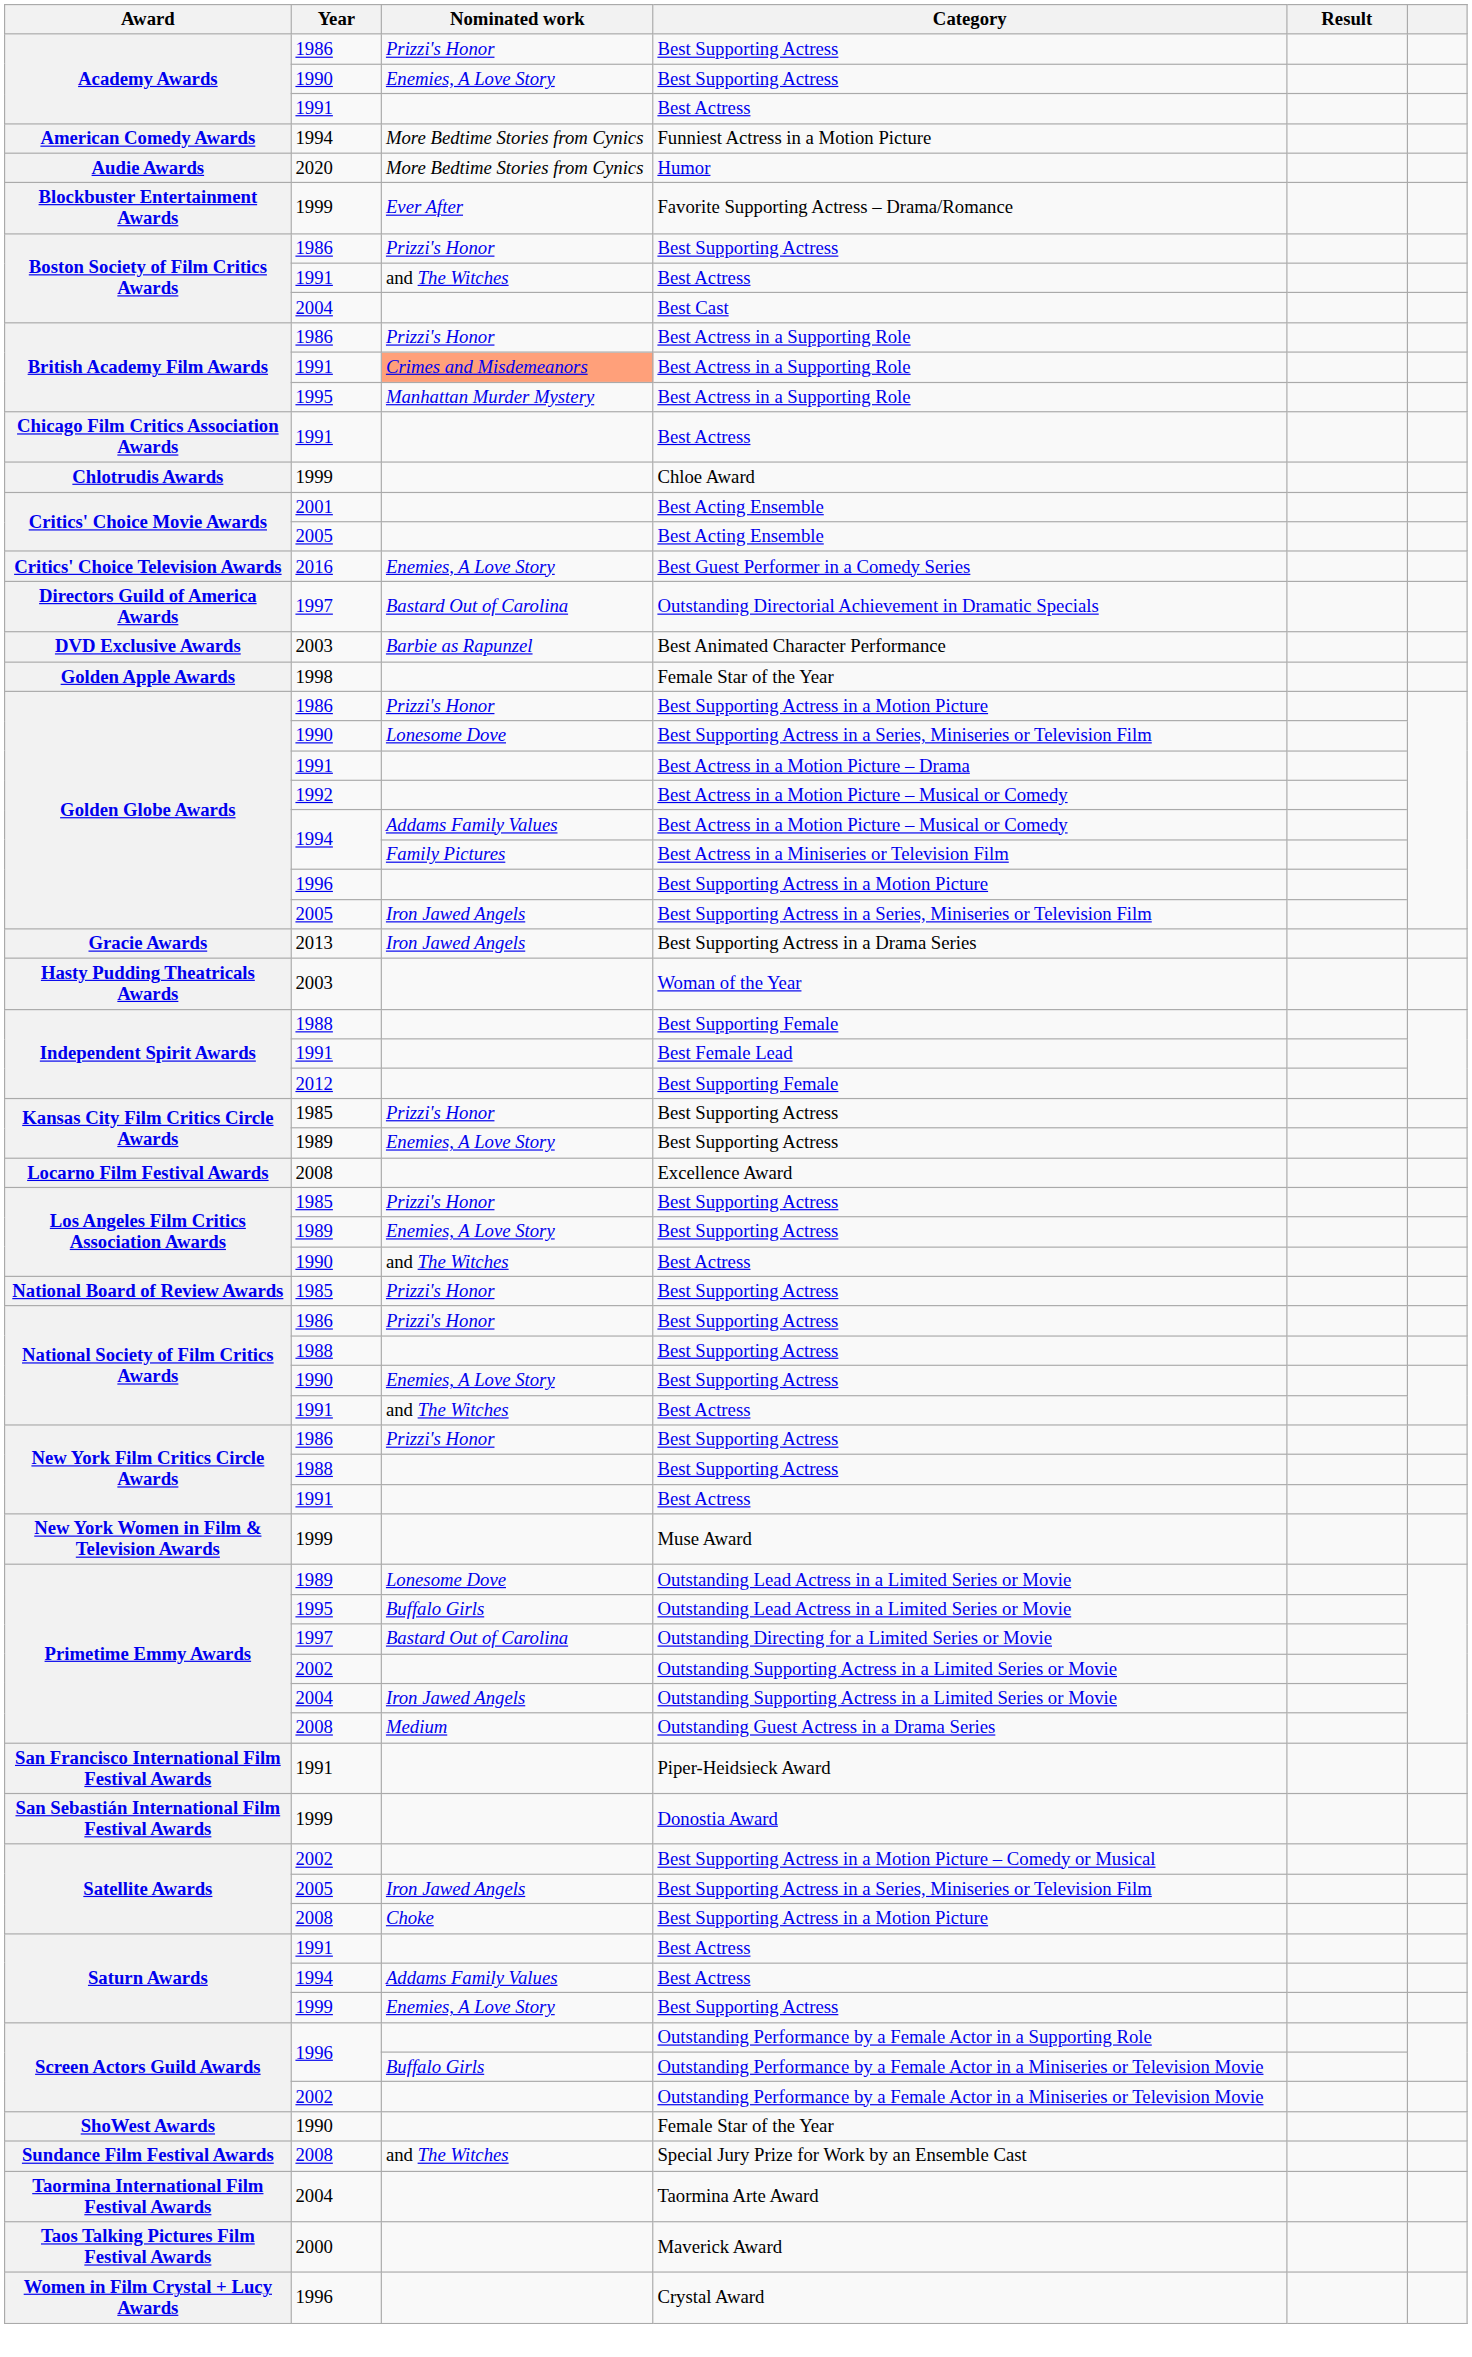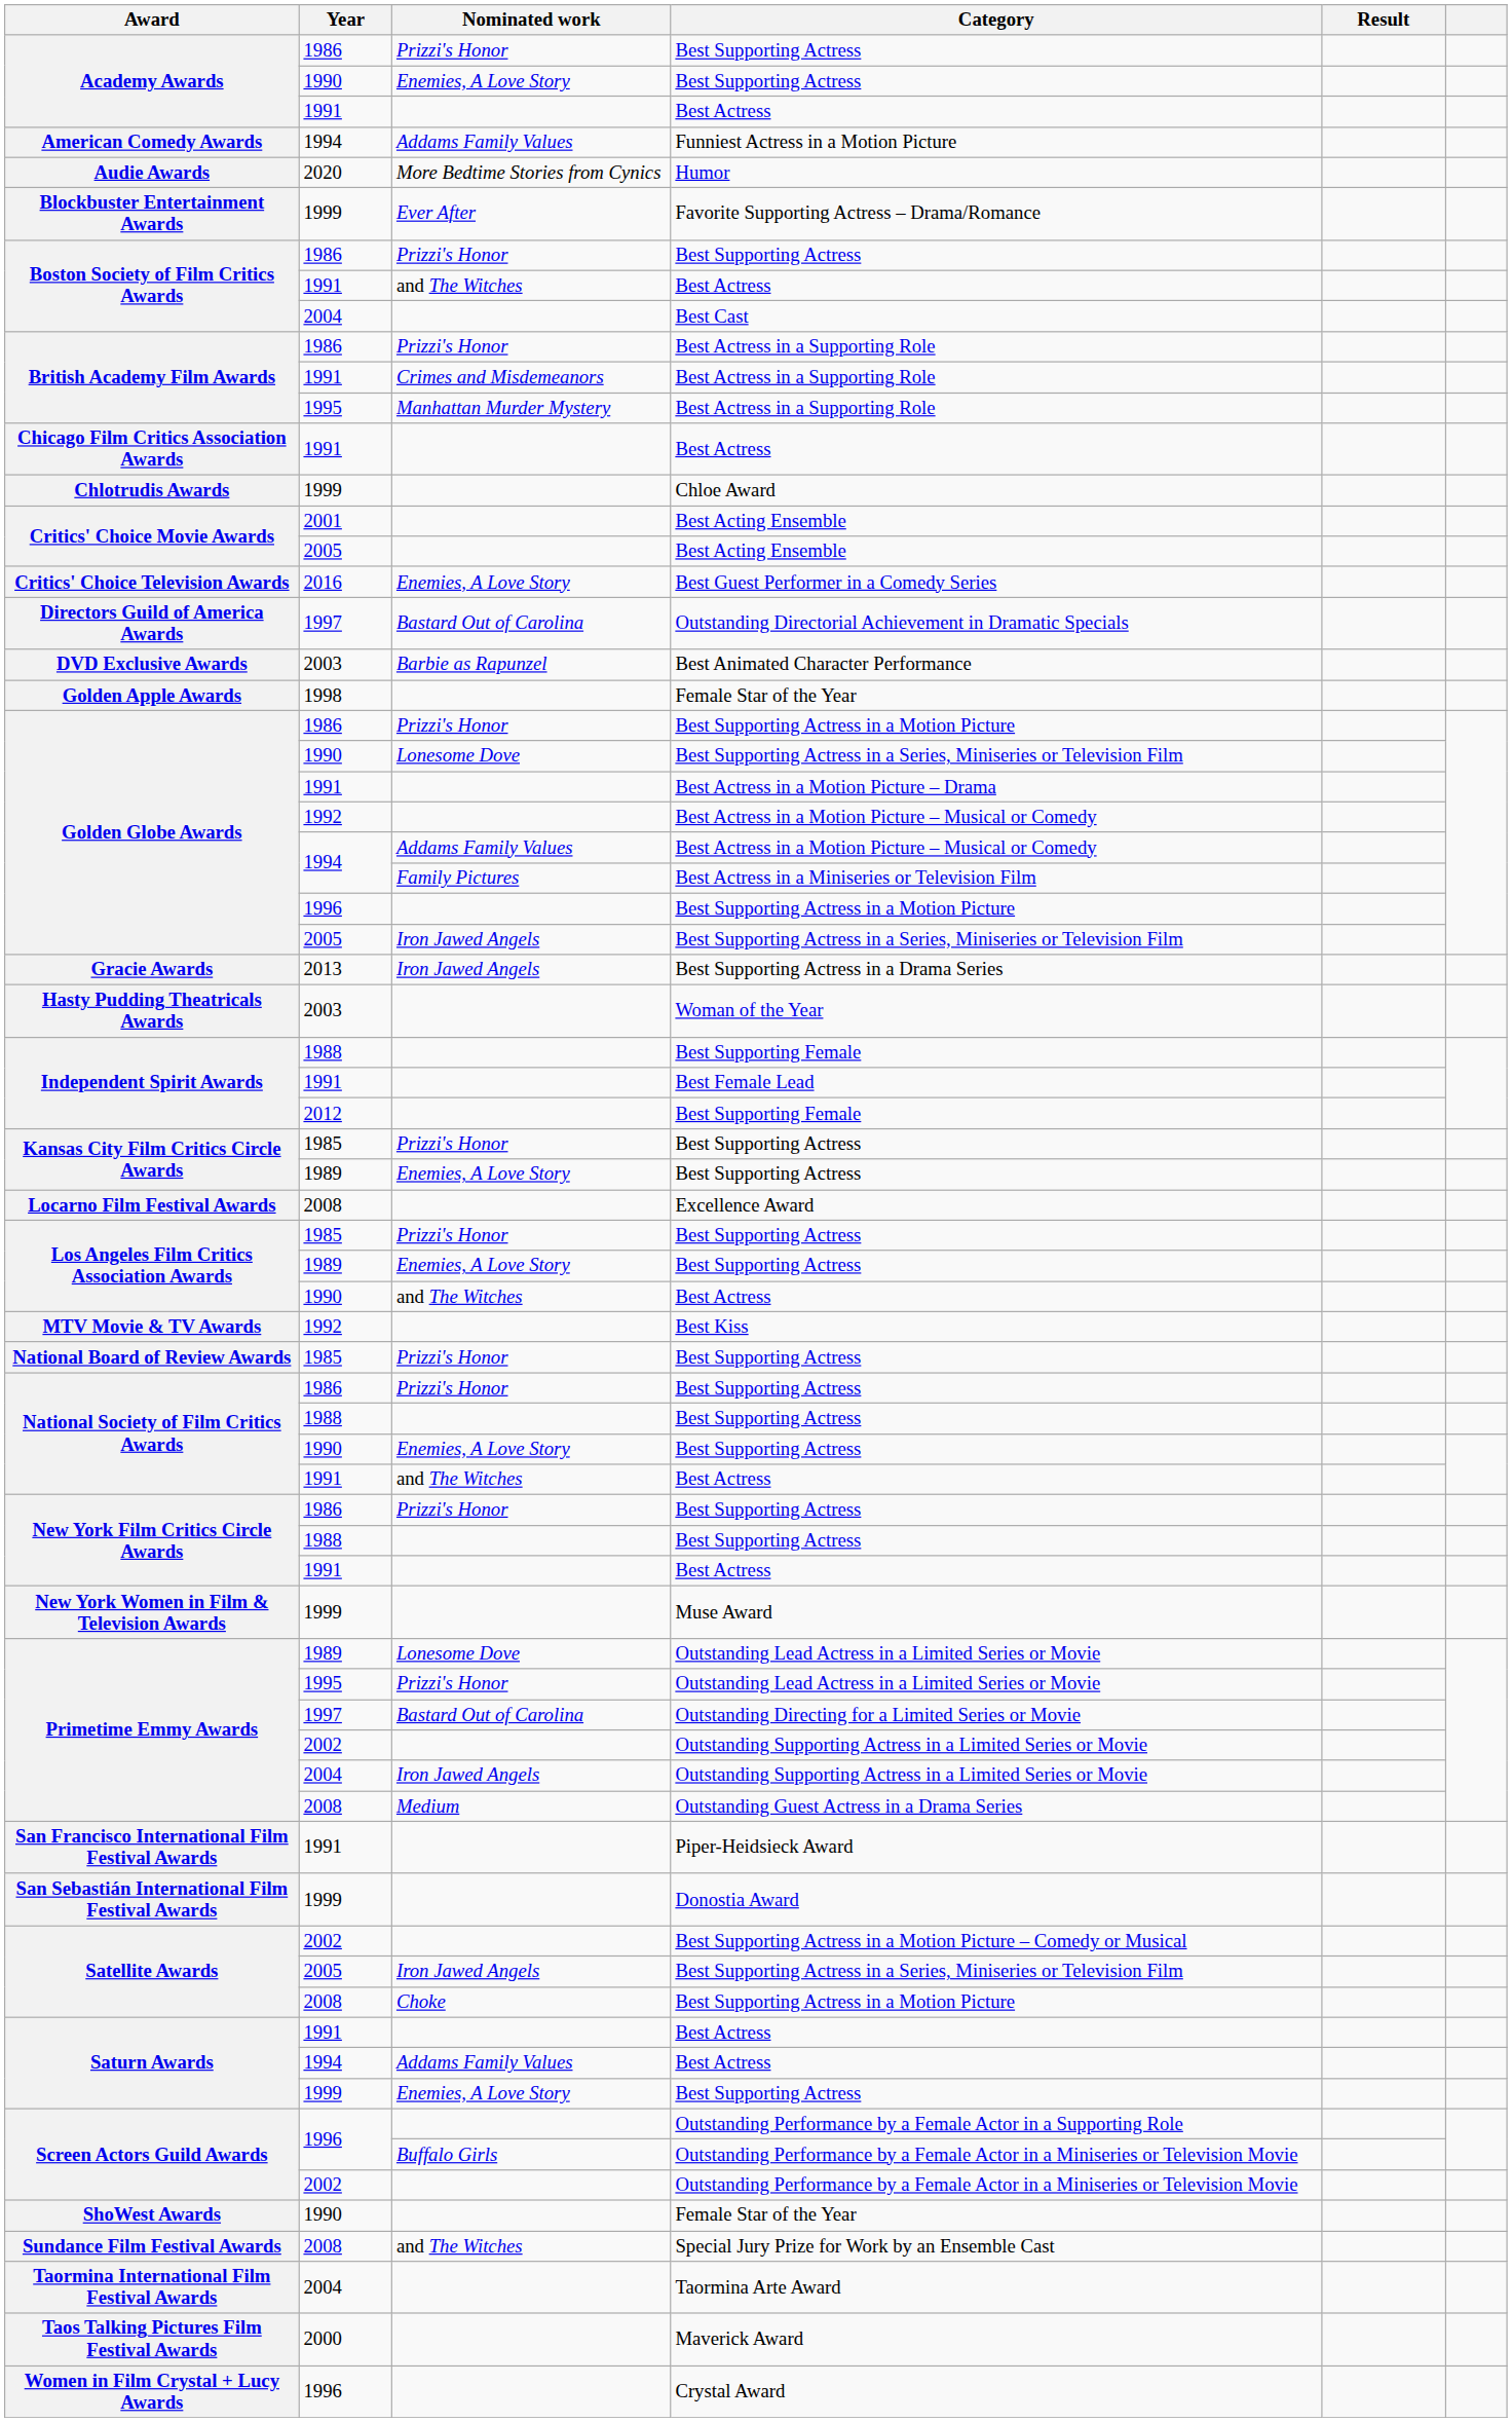Funniest Actress in a Motion Picture | Nominated work: More Bedtime Stories from Cynics -> Addams Family Values
1991 / Best Actress in a Supporting Role | Nominated work: lightsalmon background -> no background
+ row: MTV Movie & TV Awards | 1992 | Best Kiss
1995 / Outstanding Lead Actress in a Limited Series or Movie | Nominated work: Buffalo Girls -> Prizzi's Honor
